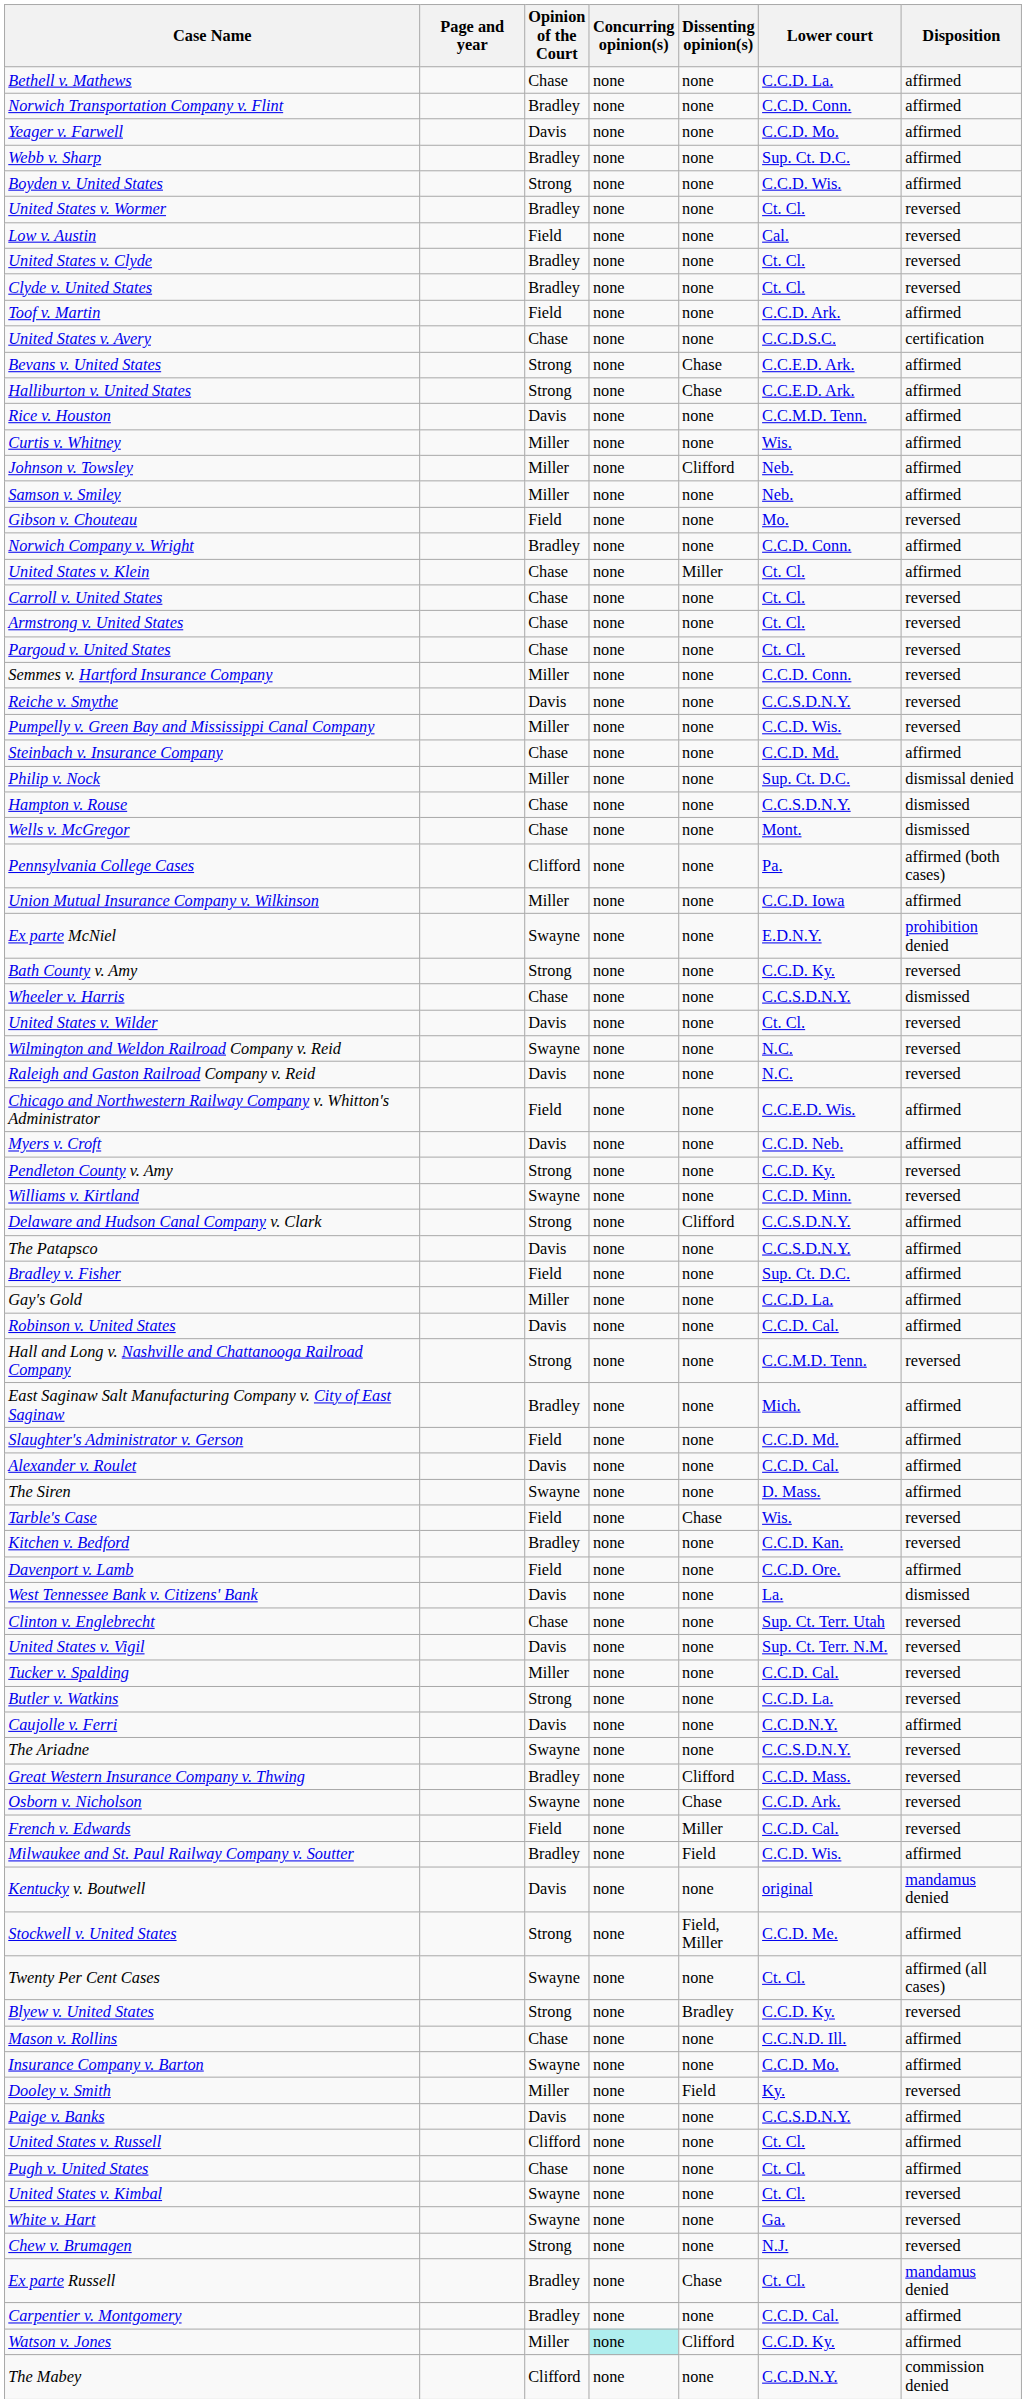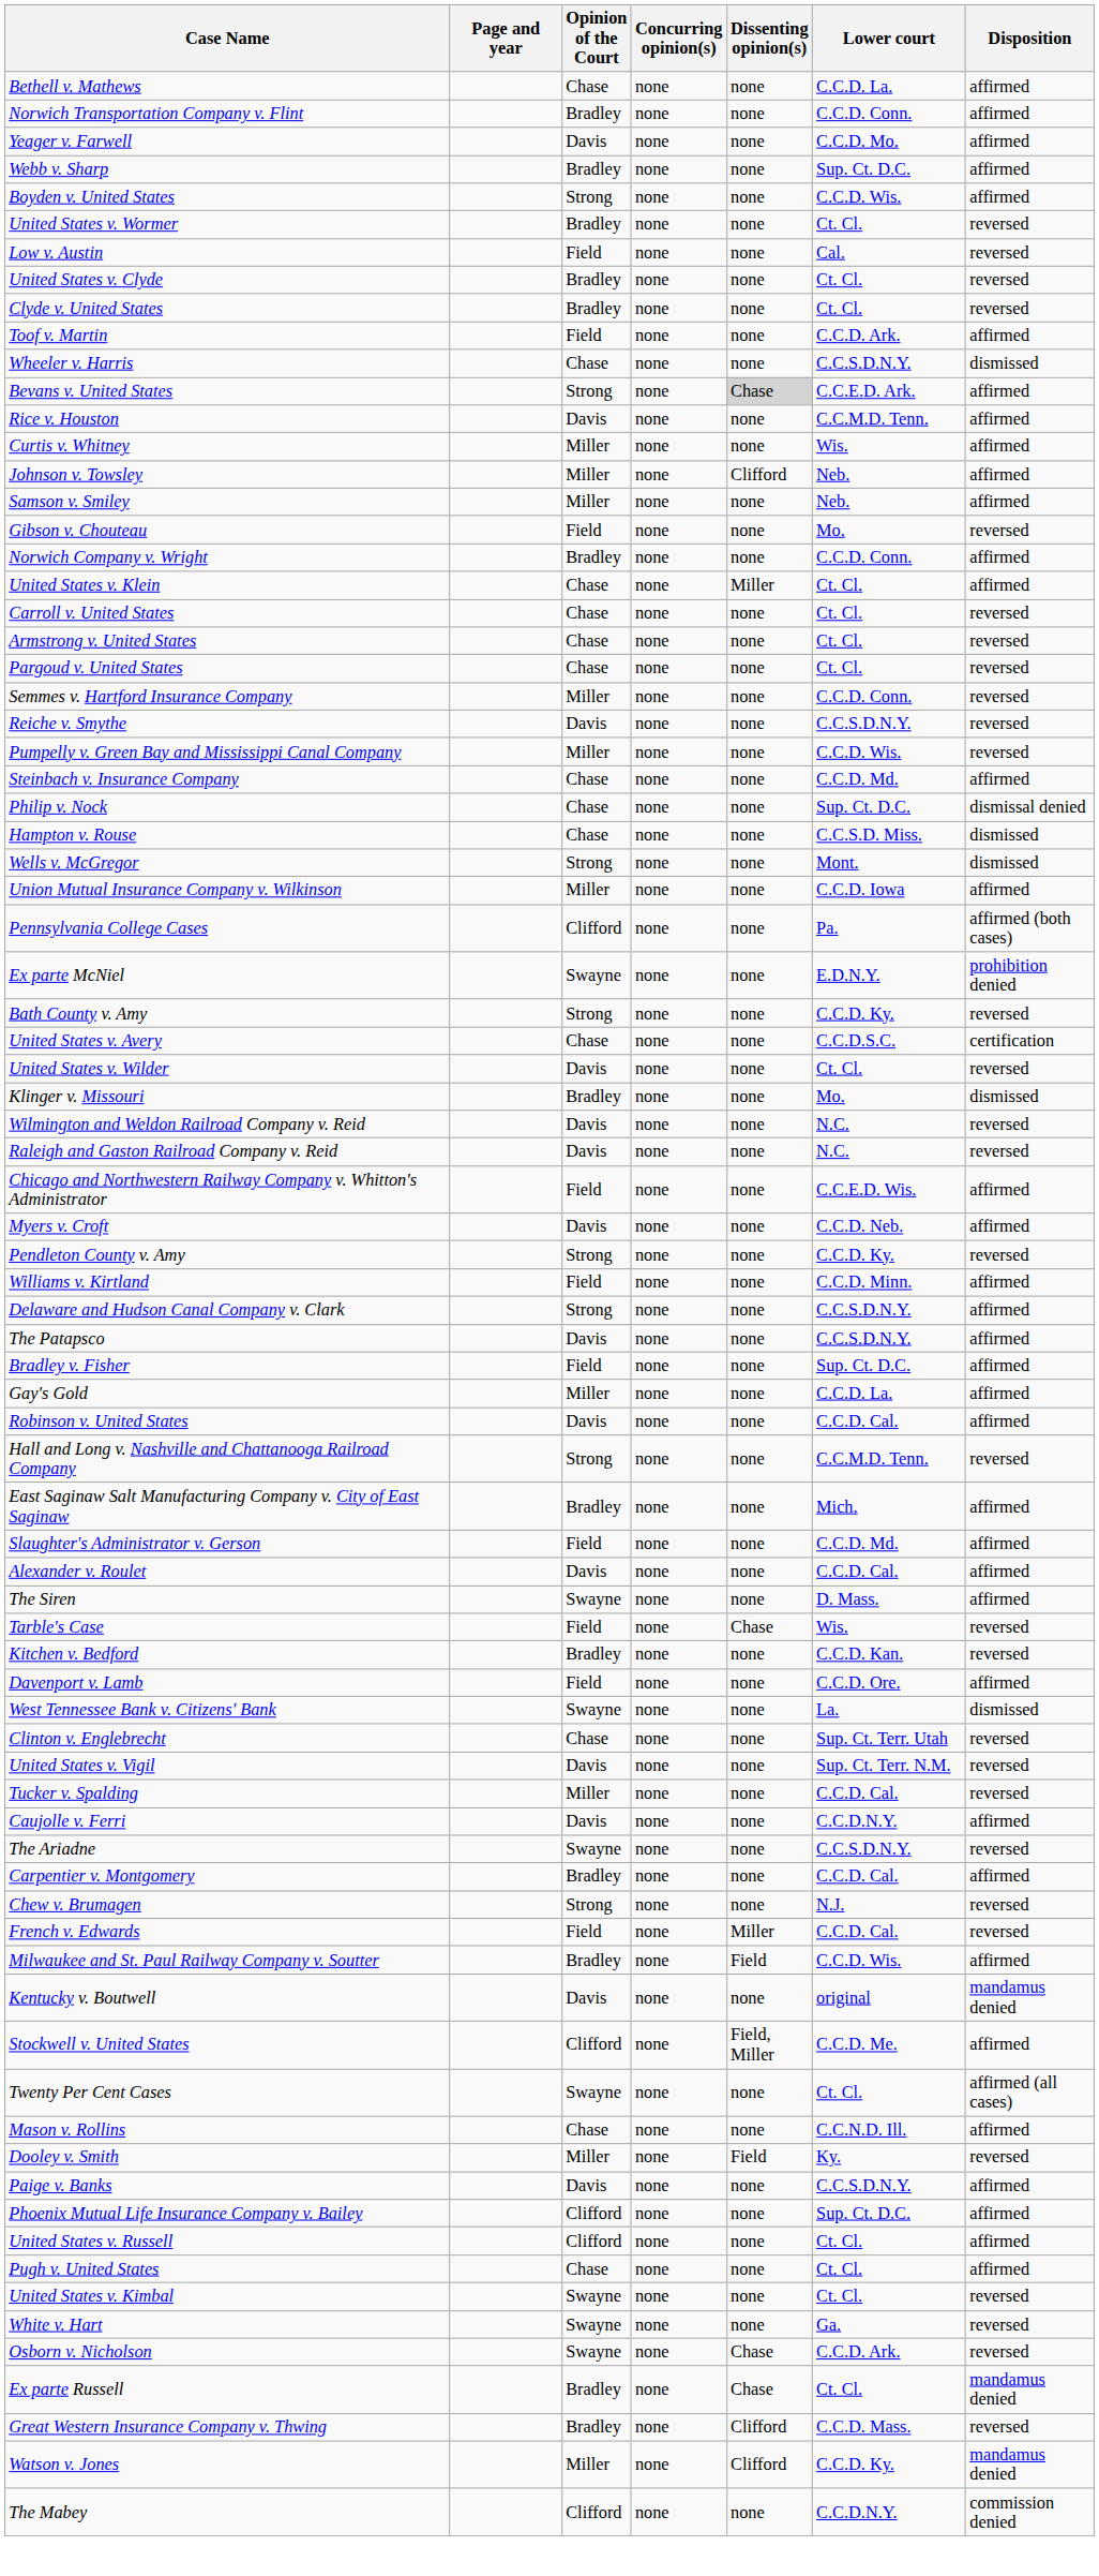rows swapped: Wheeler v. Harris <-> United States v. Avery
Bevans v. United States | Dissenting opinion(s): no background -> lightgrey background
- row: Halliburton v. United States | Strong | none | Chase | C.C.E.D. Ark. | affirmed
Philip v. Nock | Opinion of the Court: Miller -> Chase
Hampton v. Rouse | Lower court: C.C.S.D.N.Y. -> C.C.S.D. Miss.
Wells v. McGregor | Opinion of the Court: Chase -> Strong
rows swapped: Pennsylvania College Cases <-> Union Mutual Insurance Company v. Wilkinson
+ row: Klinger v. Missouri | Bradley | none | none | Mo. | dismissed
Wilmington and Weldon Railroad Company v. Reid | Opinion of the Court: Swayne -> Davis
Williams v. Kirtland | Opinion of the Court: Swayne -> Field
Williams v. Kirtland | Disposition: reversed -> affirmed
Delaware and Hudson Canal Company v. Clark | Dissenting opinion(s): Clifford -> none
West Tennessee Bank v. Citizens' Bank | Opinion of the Court: Davis -> Swayne
- row: Butler v. Watkins | Strong | none | none | C.C.D. La. | reversed
rows swapped: Carpentier v. Montgomery <-> Great Western Insurance Company v. Thwing
rows swapped: Chew v. Brumagen <-> Osborn v. Nicholson
Stockwell v. United States | Opinion of the Court: Strong -> Clifford
- row: Blyew v. United States | Strong | none | Bradley | C.C.D. Ky. | reversed
- row: Insurance Company v. Barton | Swayne | none | none | C.C.D. Mo. | affirmed
+ row: Phoenix Mutual Life Insurance Company v. Bailey | Clifford | none | none | Sup. Ct. D.C. | affirmed
Watson v. Jones | Concurring opinion(s): paleturquoise background -> no background
Watson v. Jones | Disposition: affirmed -> mandamus denied
